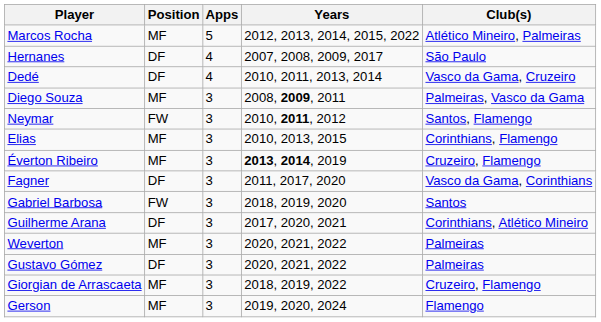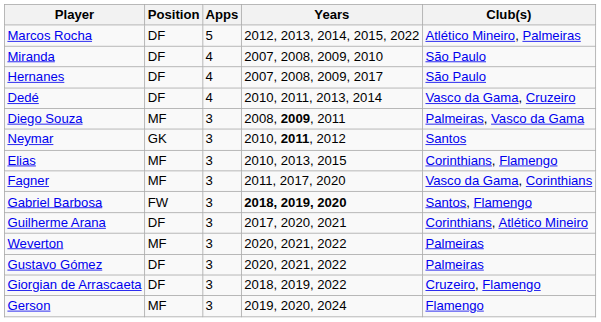Marcos Rocha | Position: MF -> DF
+ row: Miranda | DF | 4 | 2007, 2008, 2009, 2010 | São Paulo
Neymar | Position: FW -> GK
Neymar | Club(s): Santos, Flamengo -> Santos
- row: Éverton Ribeiro | MF | 3 | 2013, 2014, 2019 | Cruzeiro, Flamengo
Fagner | Position: DF -> MF
Gabriel Barbosa | Years: normal -> bold
Gabriel Barbosa | Club(s): Santos -> Santos, Flamengo
Giorgian de Arrascaeta | Position: MF -> DF
